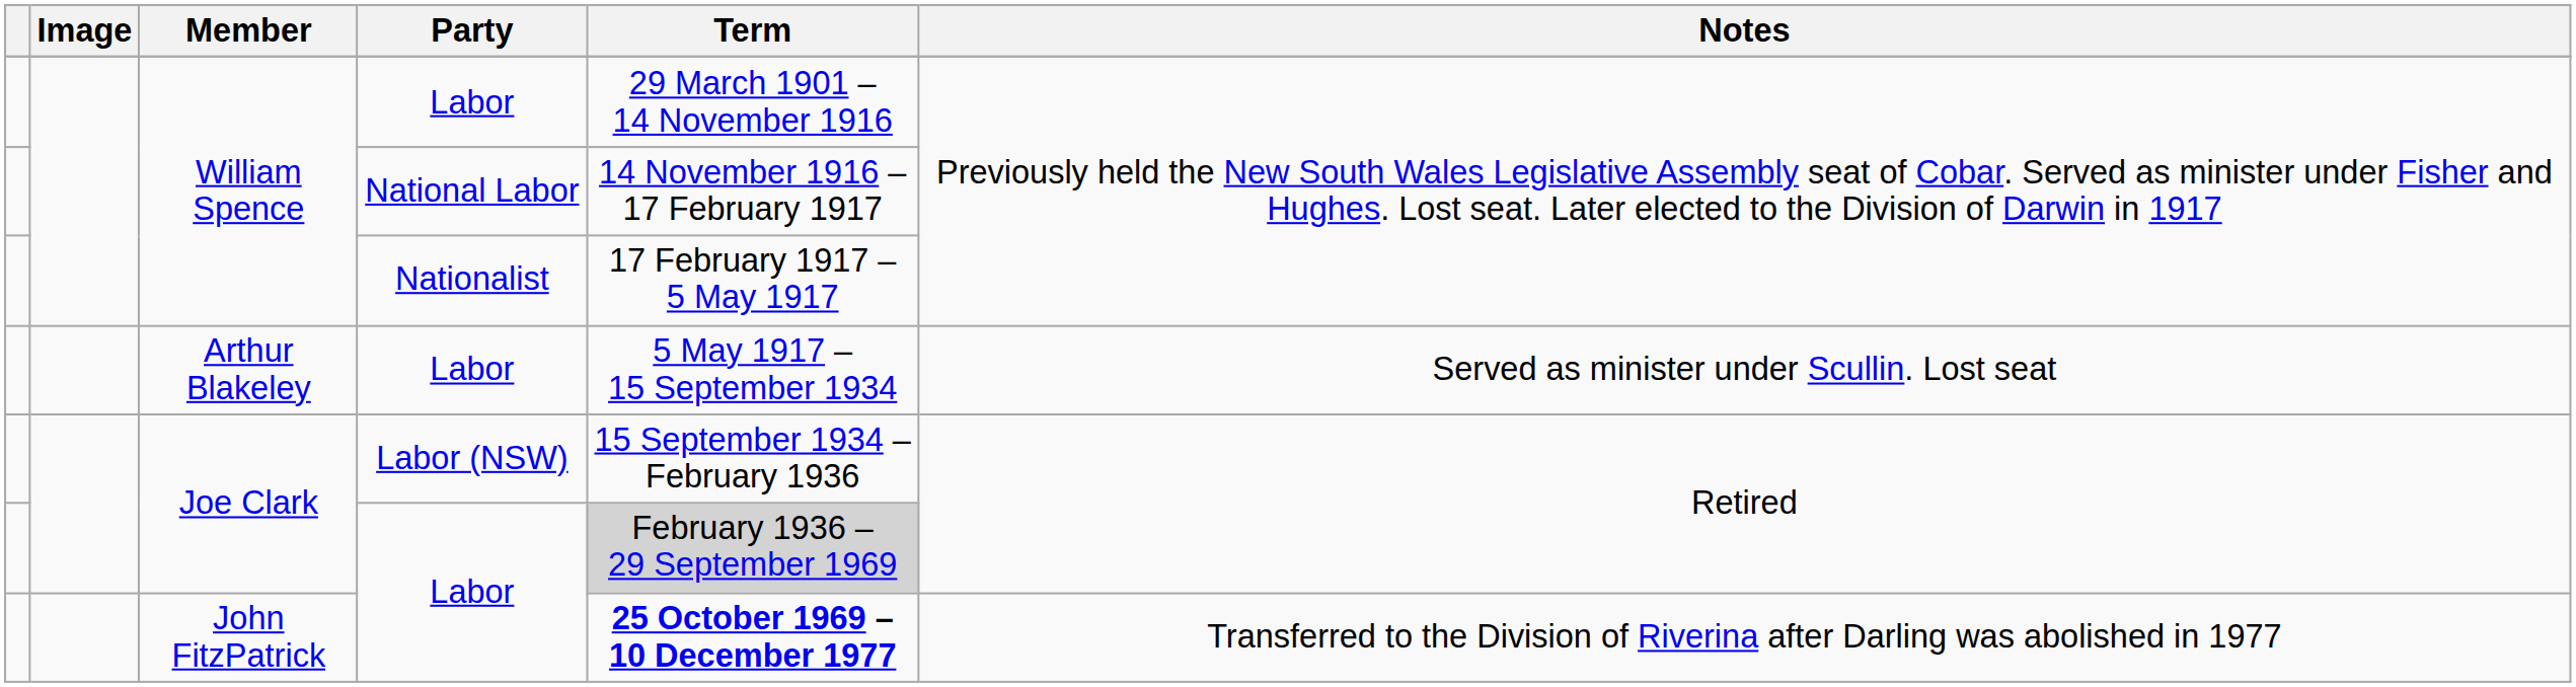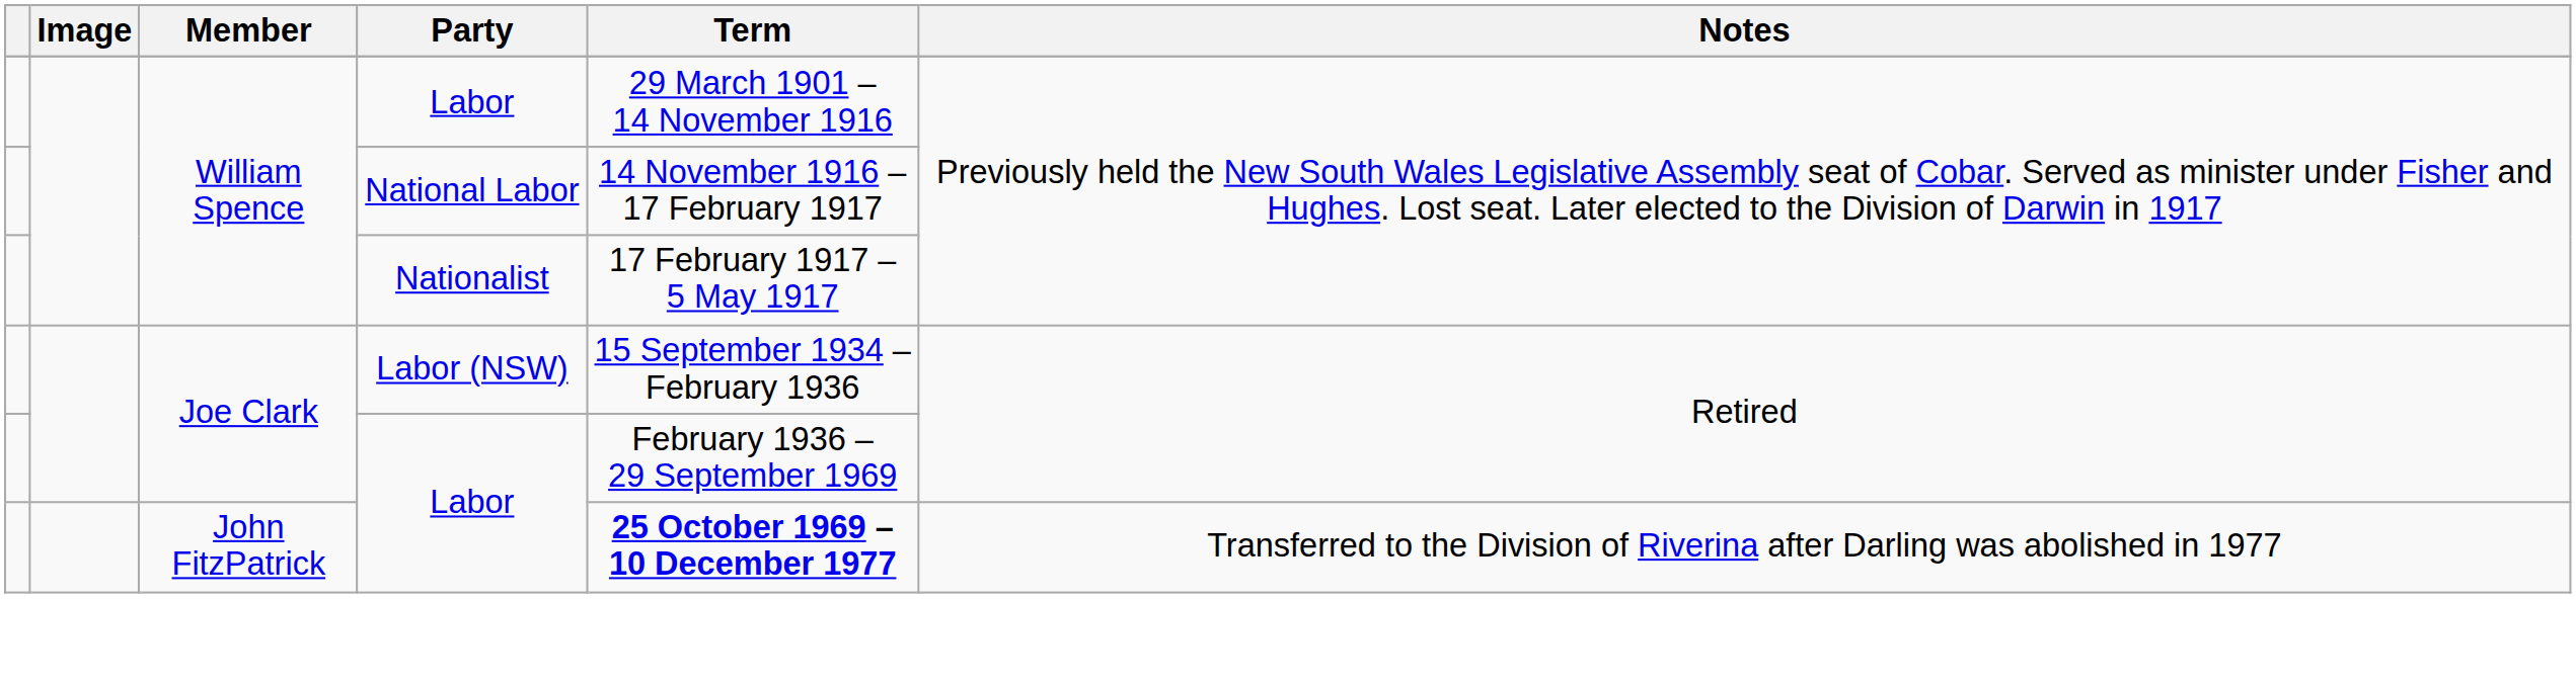- row: Arthur Blakeley | Labor | 5 May 1917 – 15 September 1934 | Served as minister under Scullin. Lost seat
Joe Clark / Labor | Term: lightgrey background -> no background
